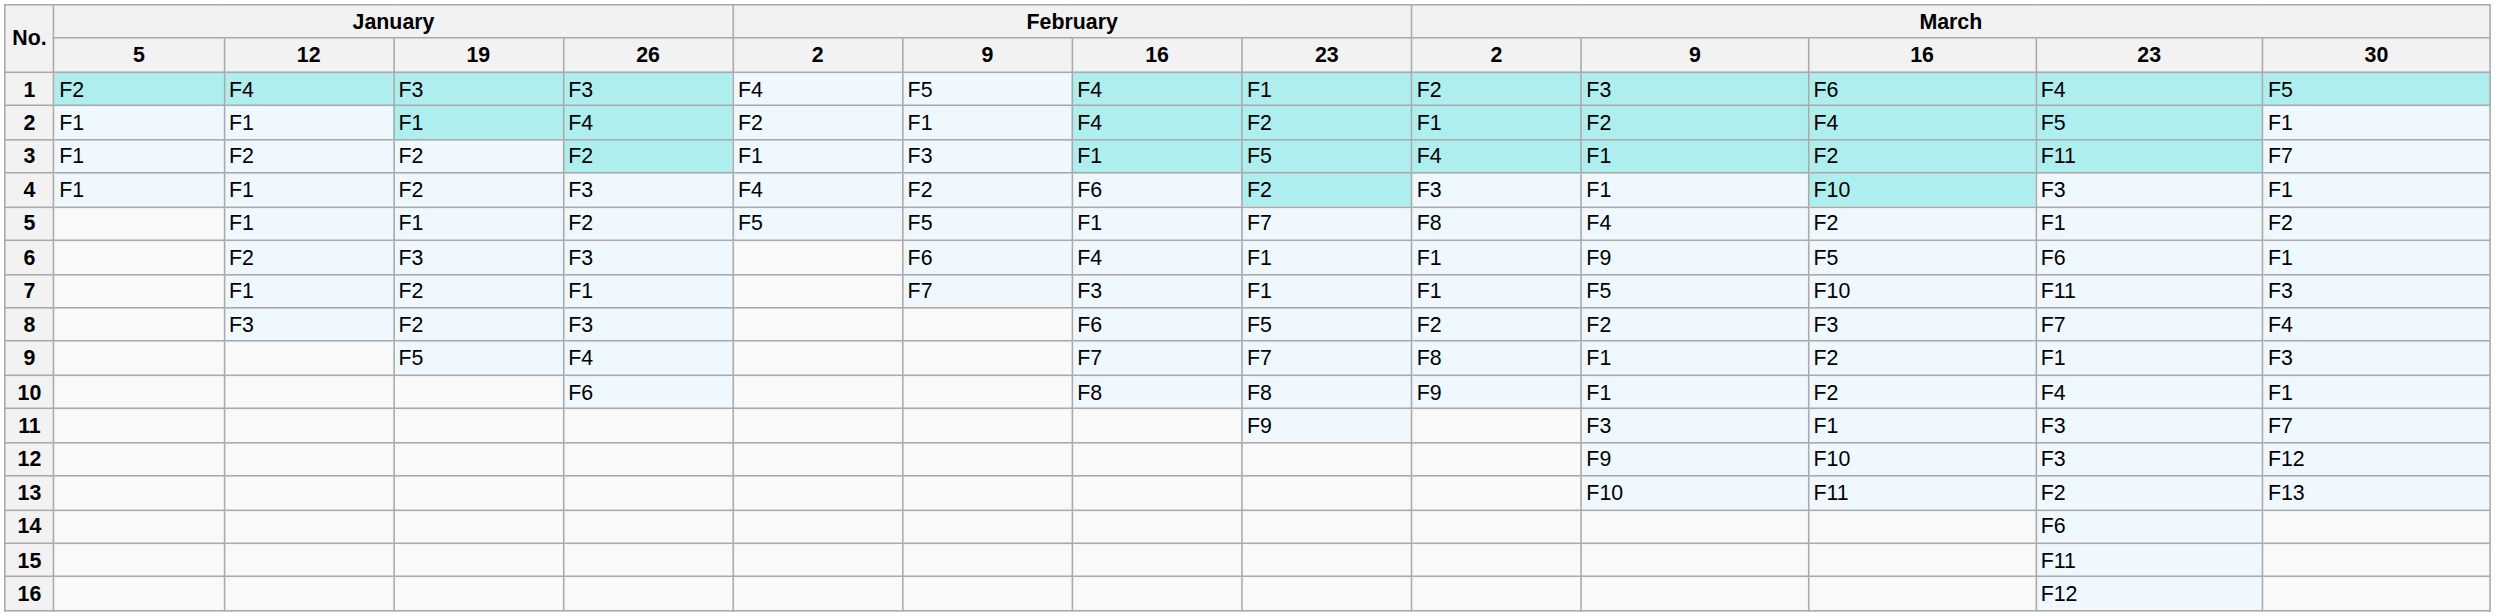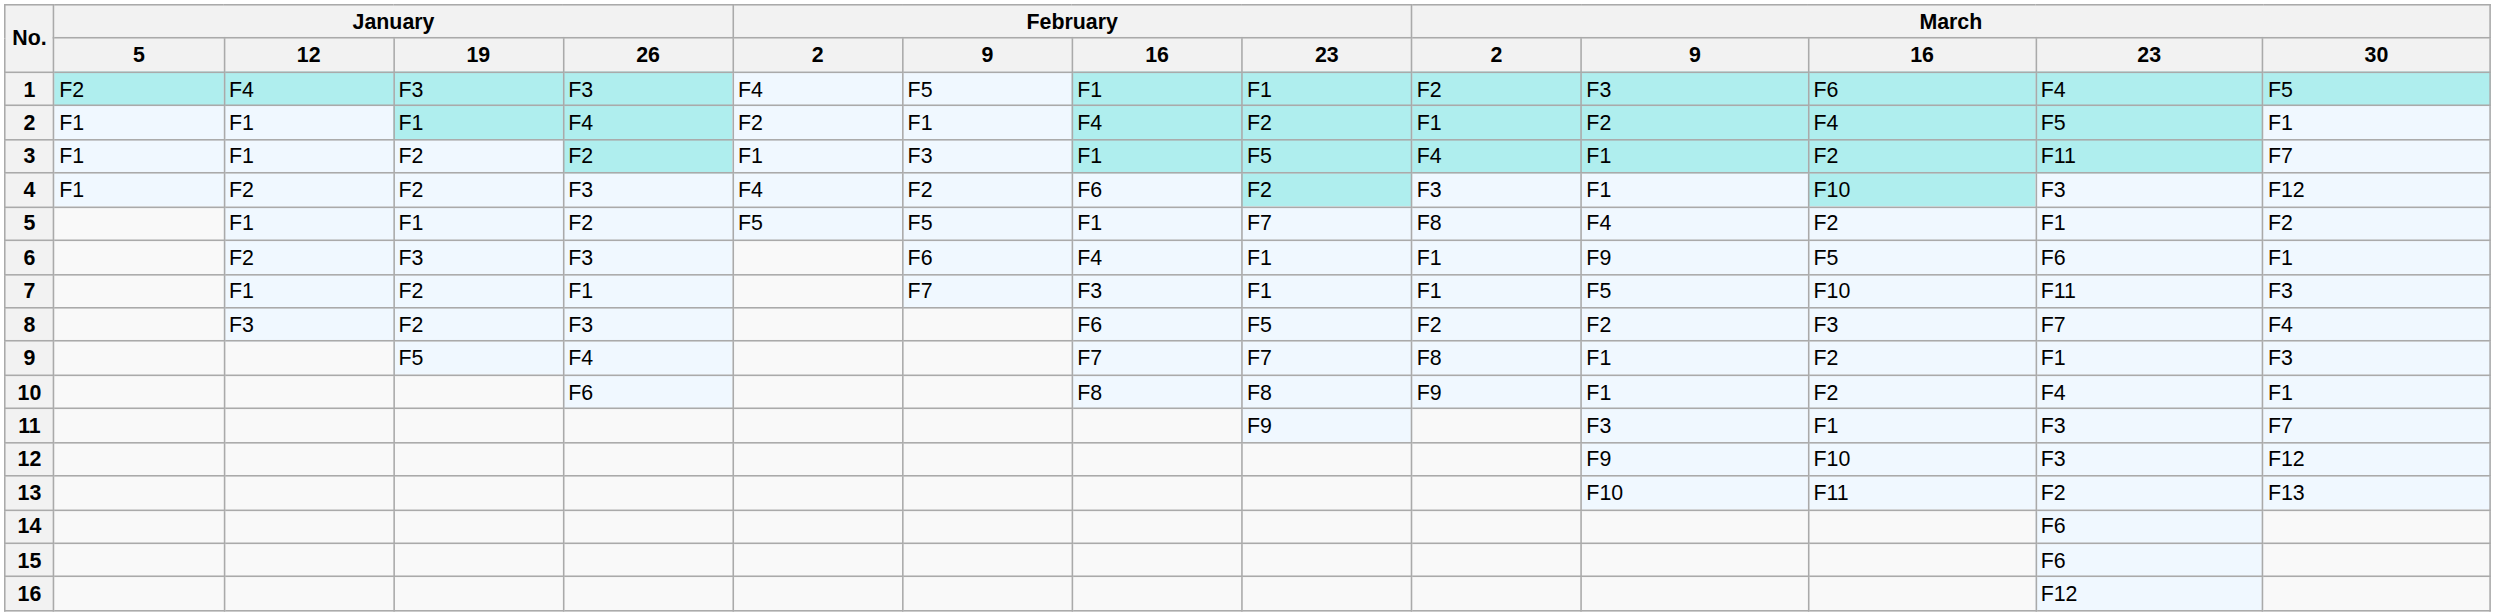1 | February / 16: F4 -> F1
3 | January / 12: F2 -> F1
4 | January / 12: F1 -> F2
4 | March / 30: F1 -> F12
15 | March / 23: F11 -> F6
